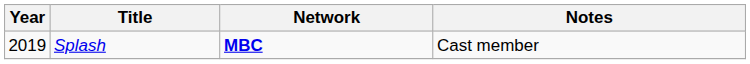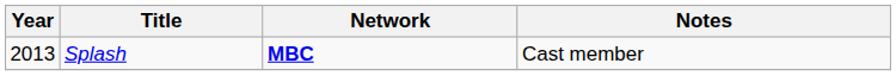Splash | Year: 2019 -> 2013
